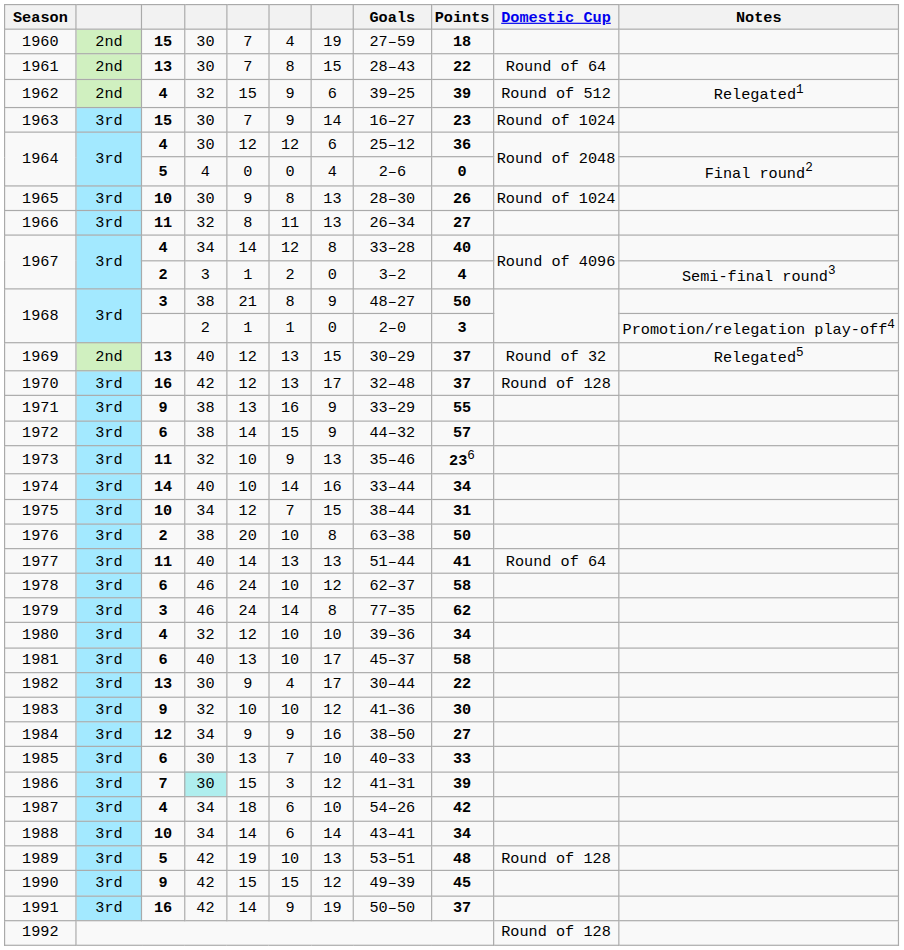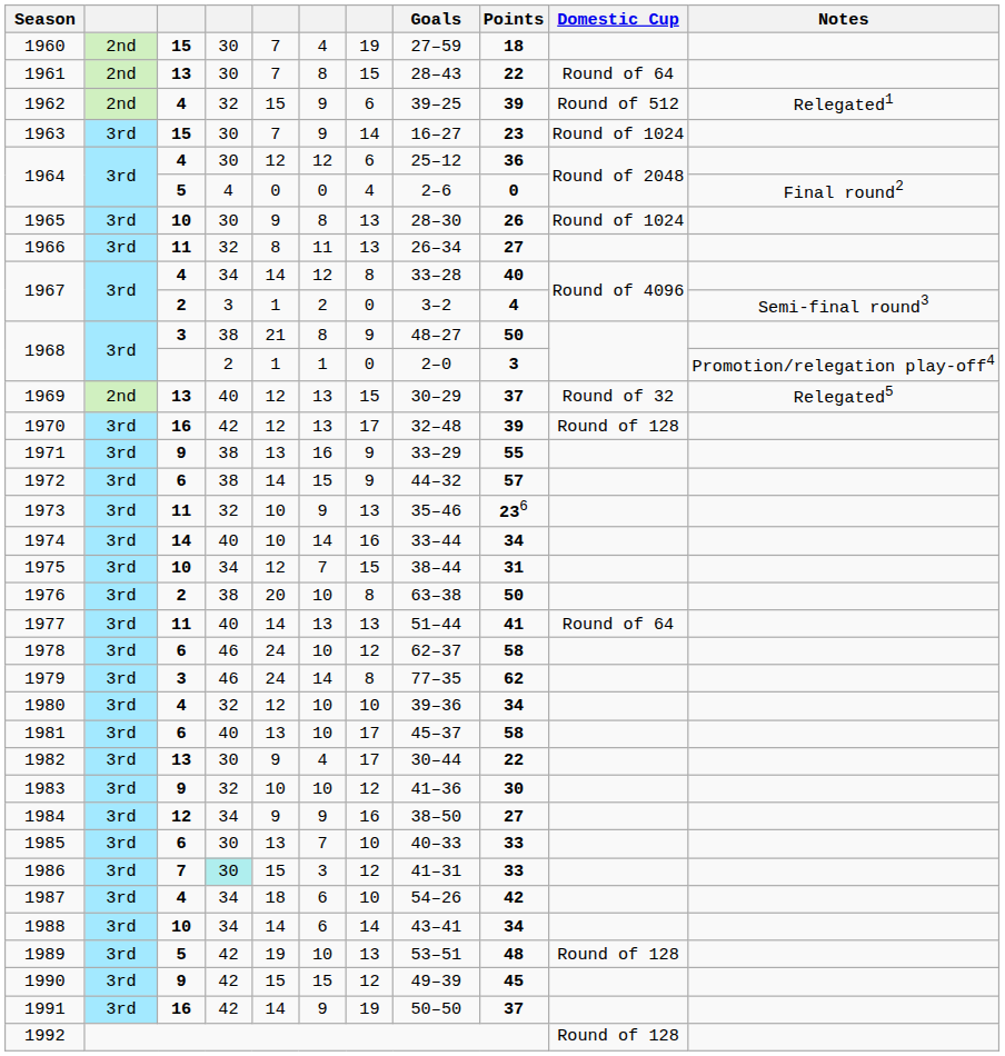1970 | Points: 37 -> 39
1986 | Points: 39 -> 33
